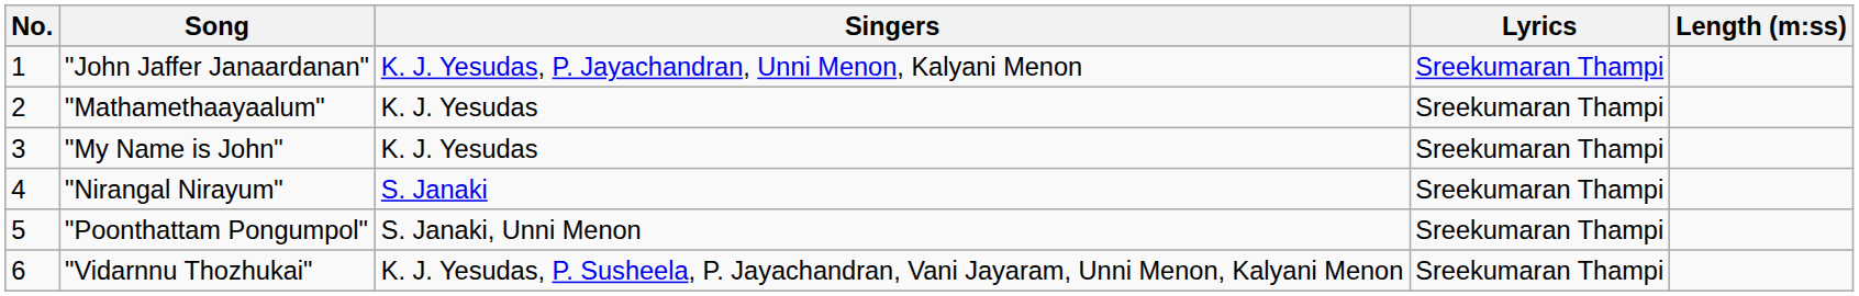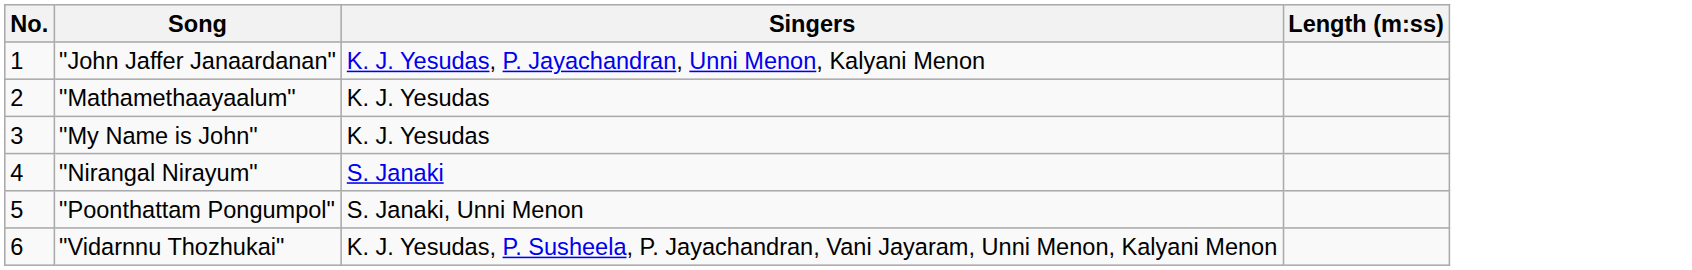- column: Lyrics | Sreekumaran Thampi | Sreekumaran Thampi | Sreekumaran Thampi | Sreekumaran Thampi | Sreekumaran Thampi | Sreekumaran Thampi
